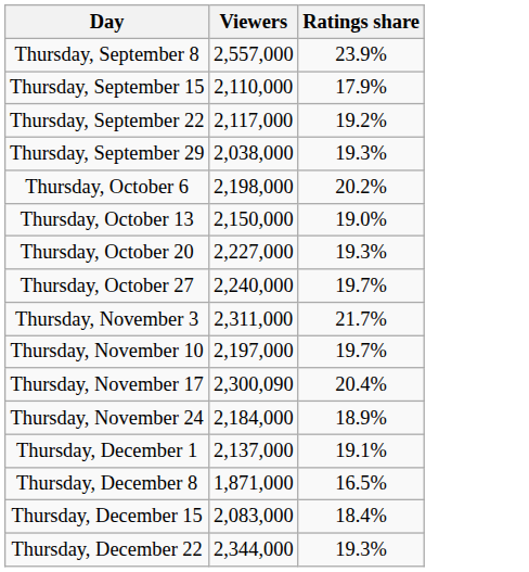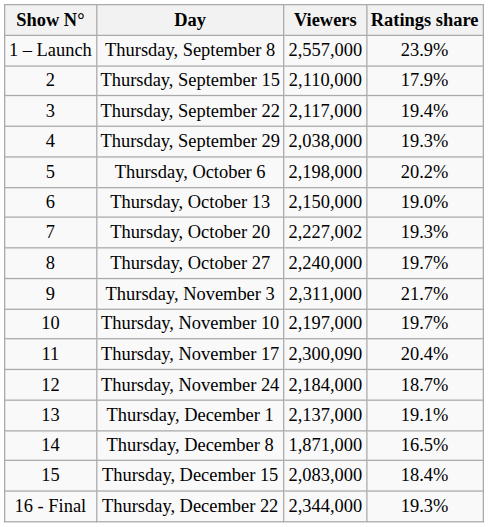+ column: Show N° | 1 – Launch | 2 | 3 | 4 | 5 | 6 | 7 | 8 | 9 | 10 | 11 | 12 | 13 | 14 | 15 | 16 - Final
Thursday, September 22 | Ratings share: 19.2% -> 19.4%
Thursday, October 20 | Viewers: 2,227,000 -> 2,227,002
Thursday, November 24 | Ratings share: 18.9% -> 18.7%
